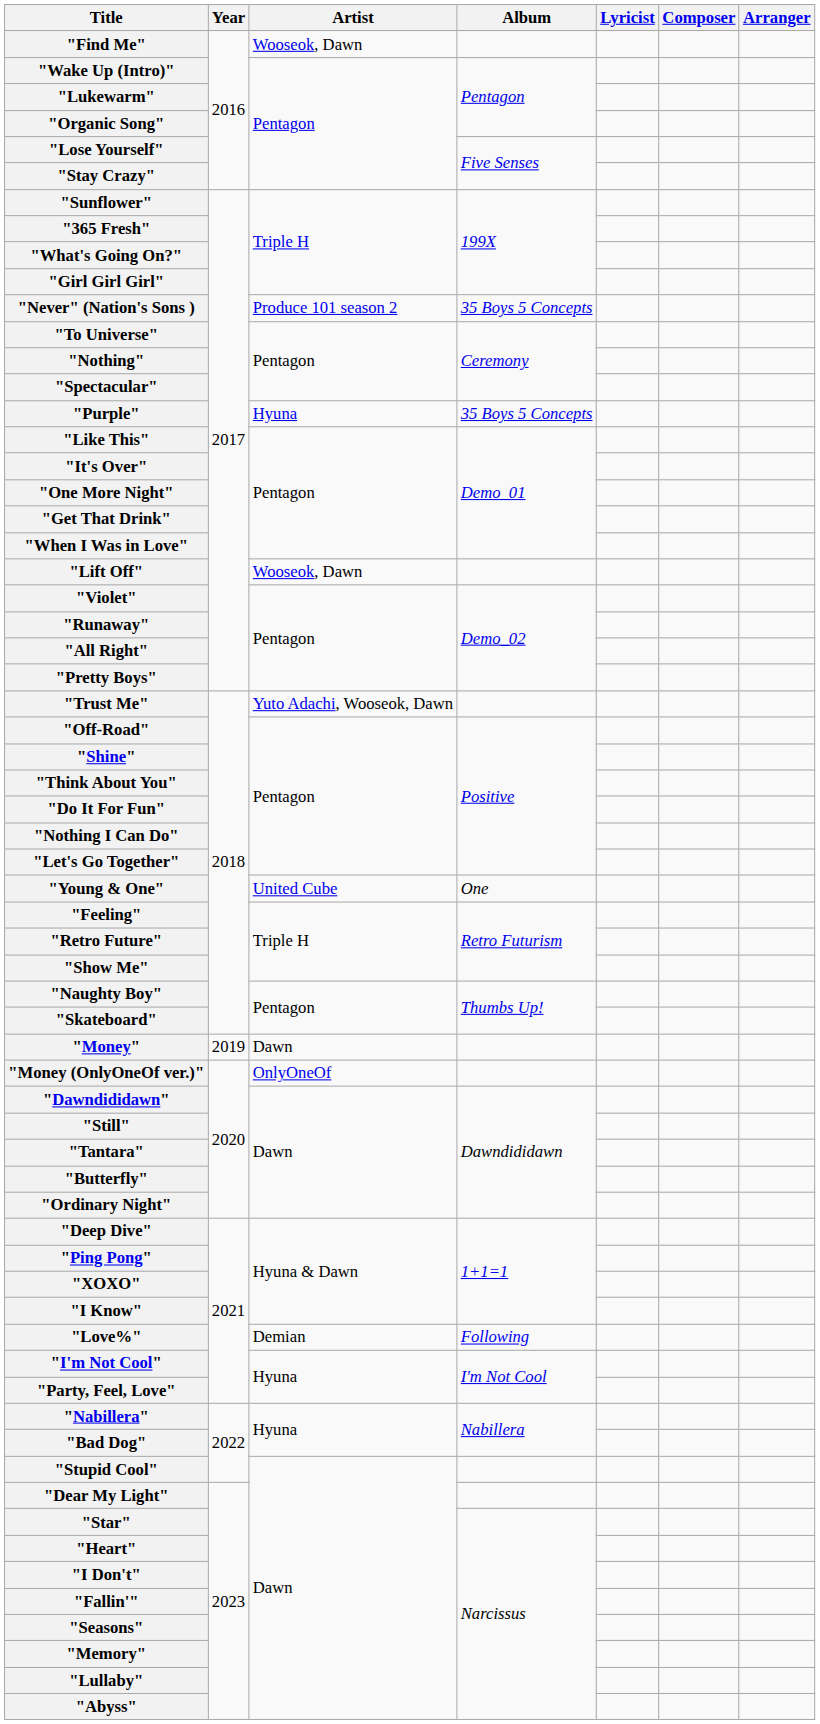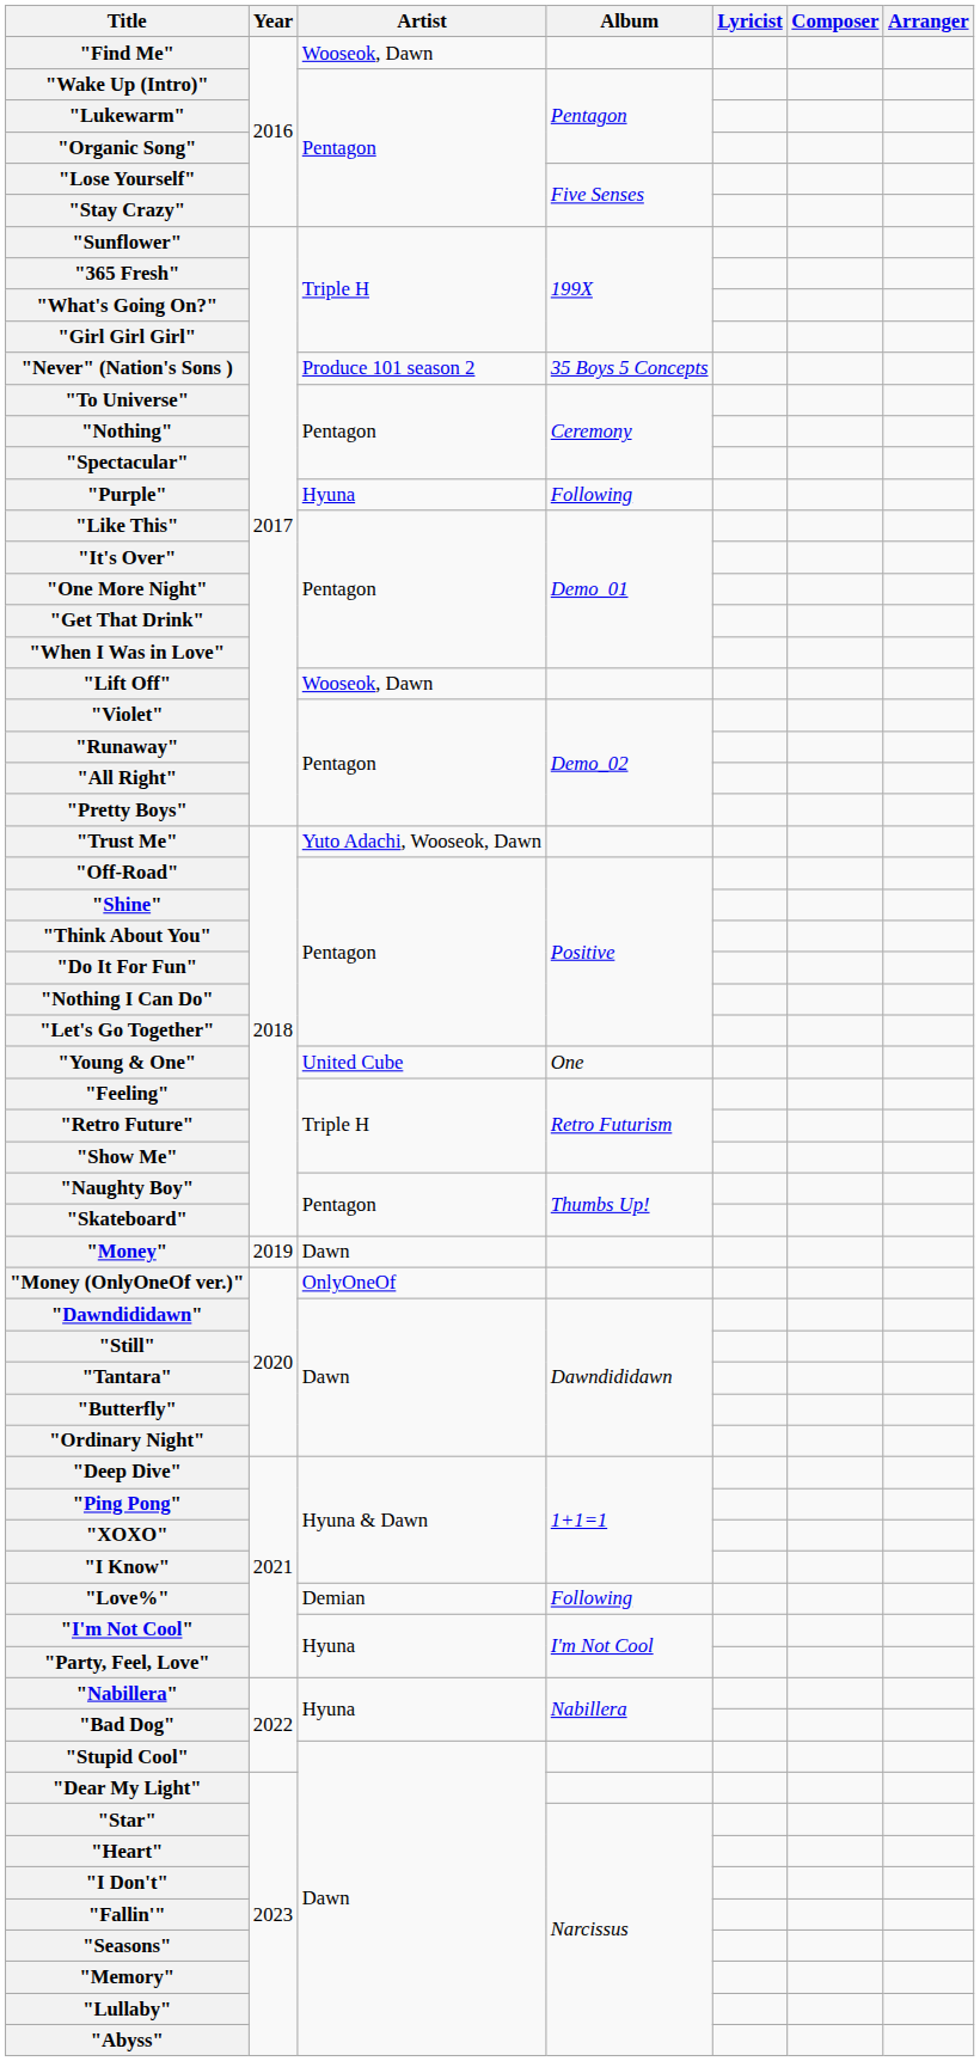"Purple" | Album: 35 Boys 5 Concepts -> Following
